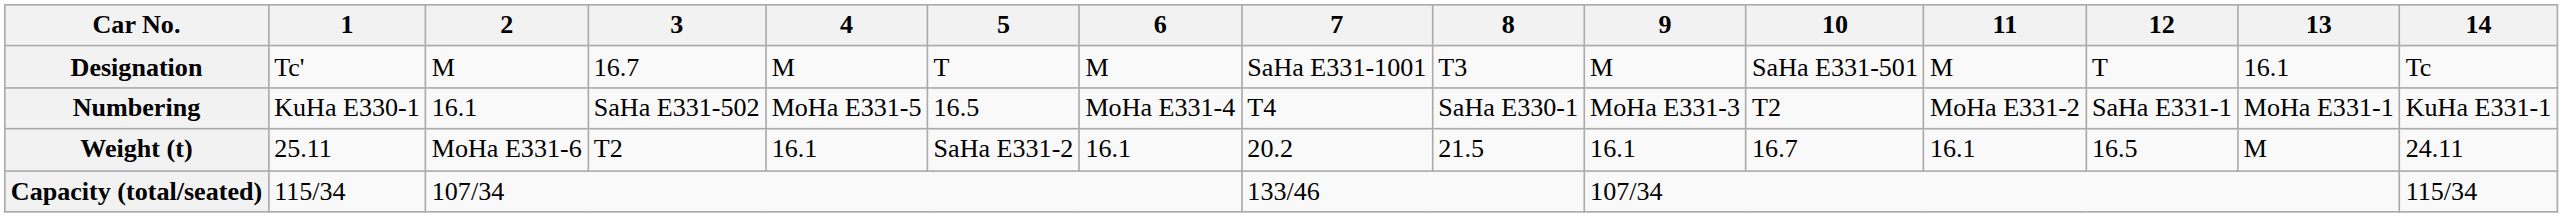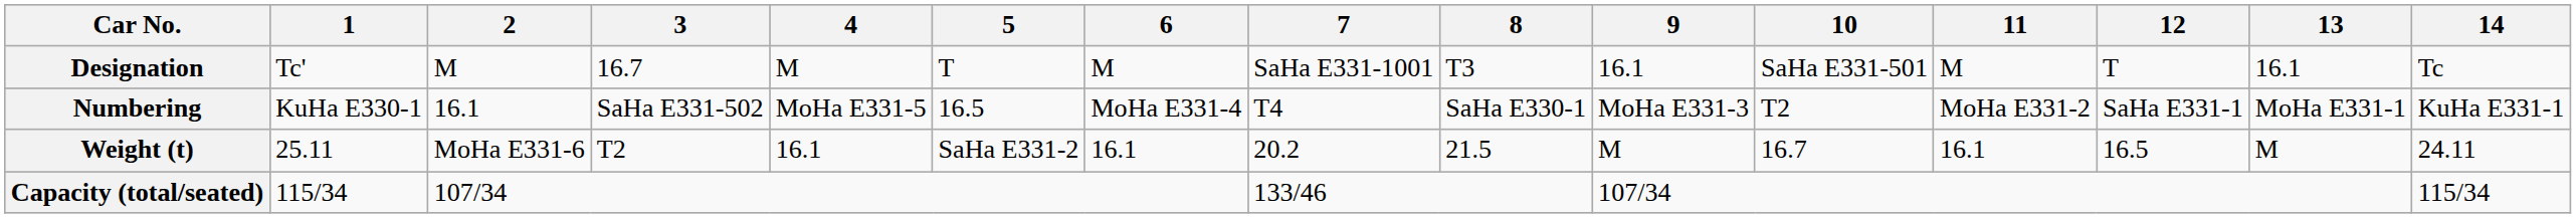Designation | 9: M -> 16.1
Weight (t) | 9: 16.1 -> M
